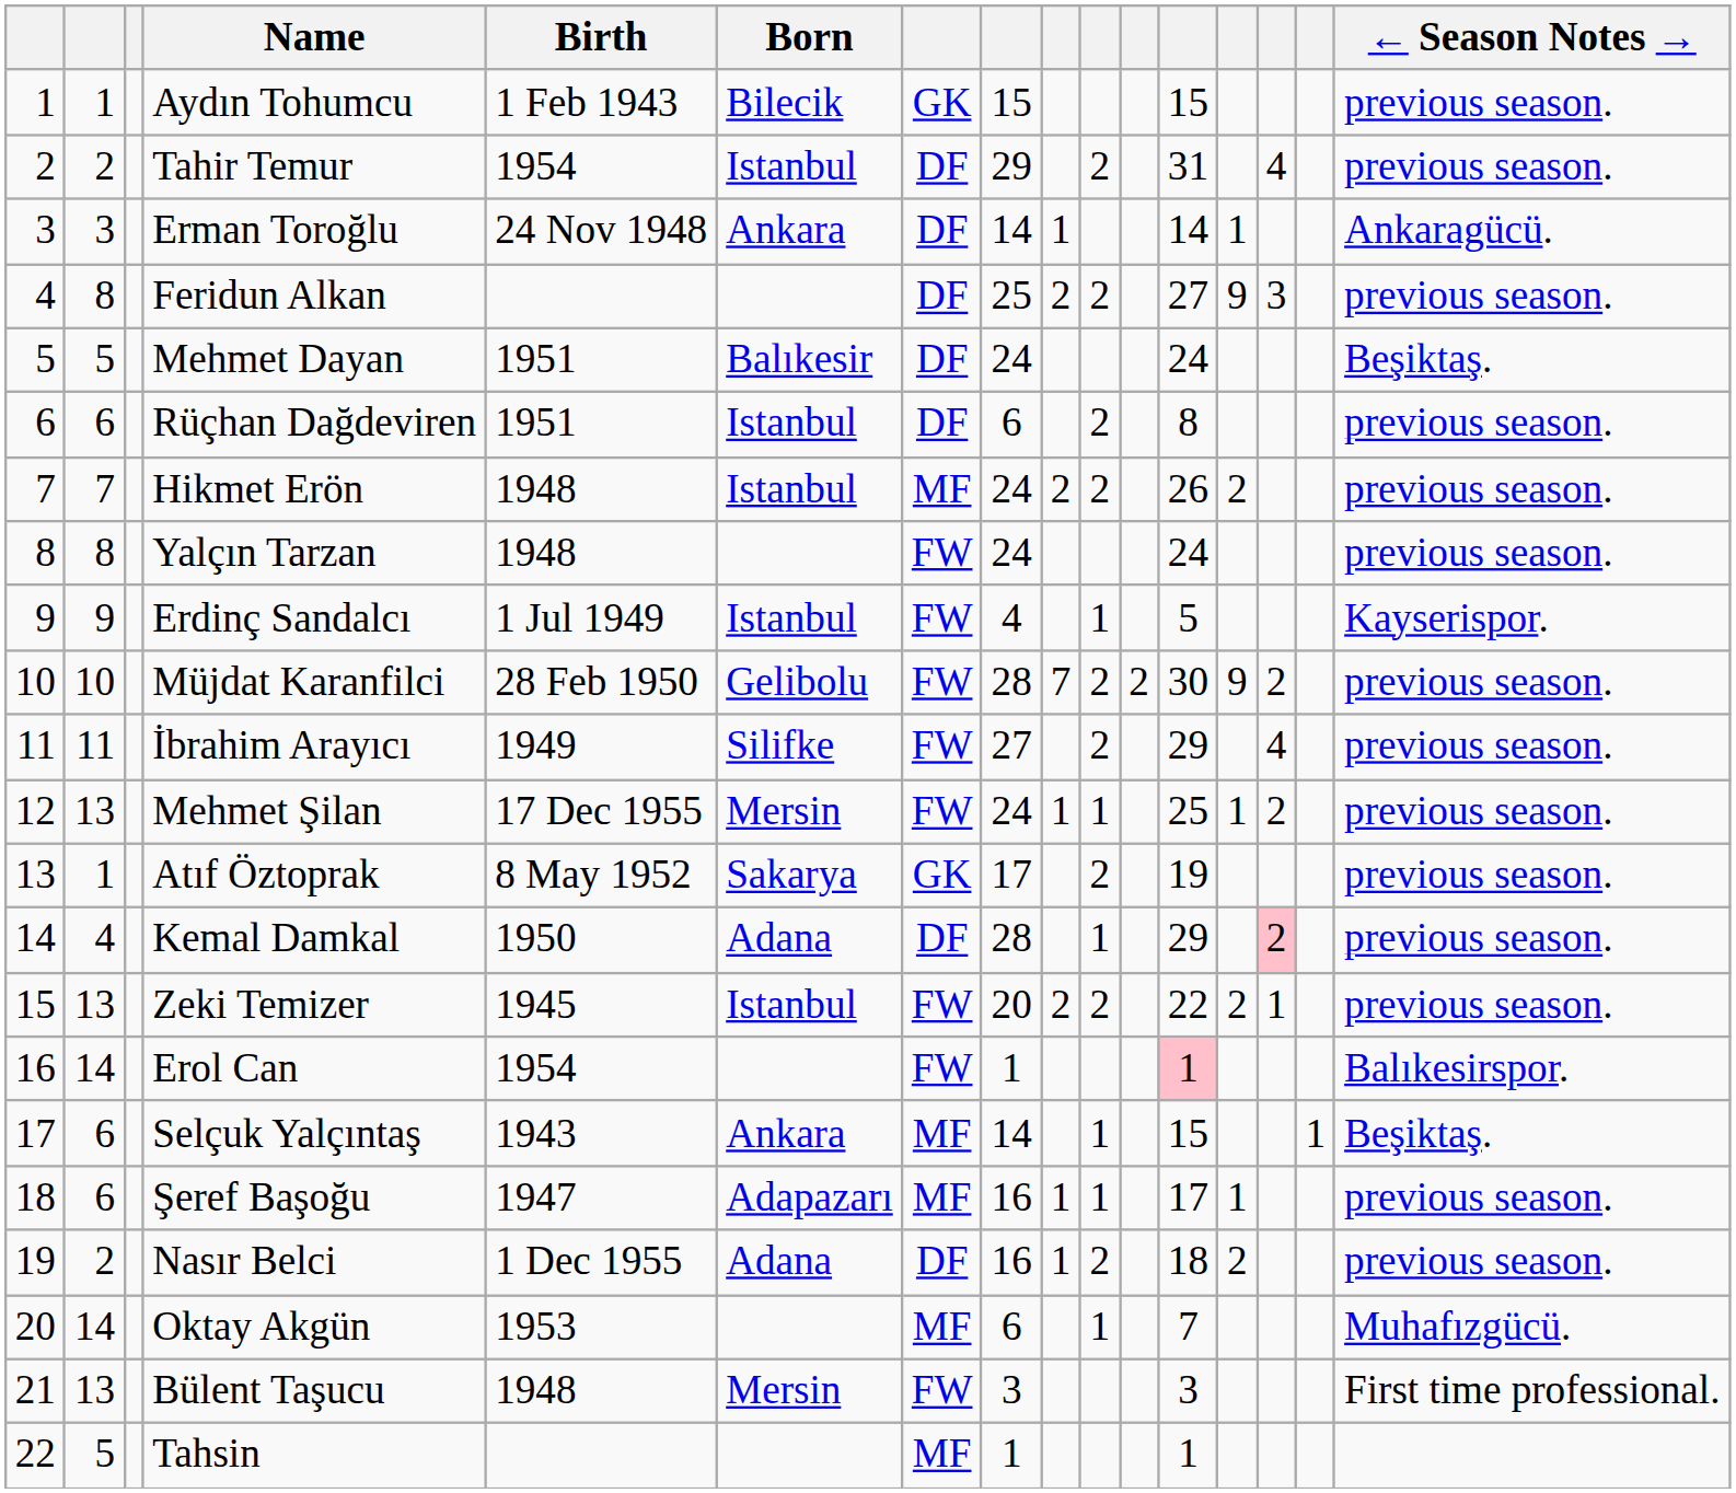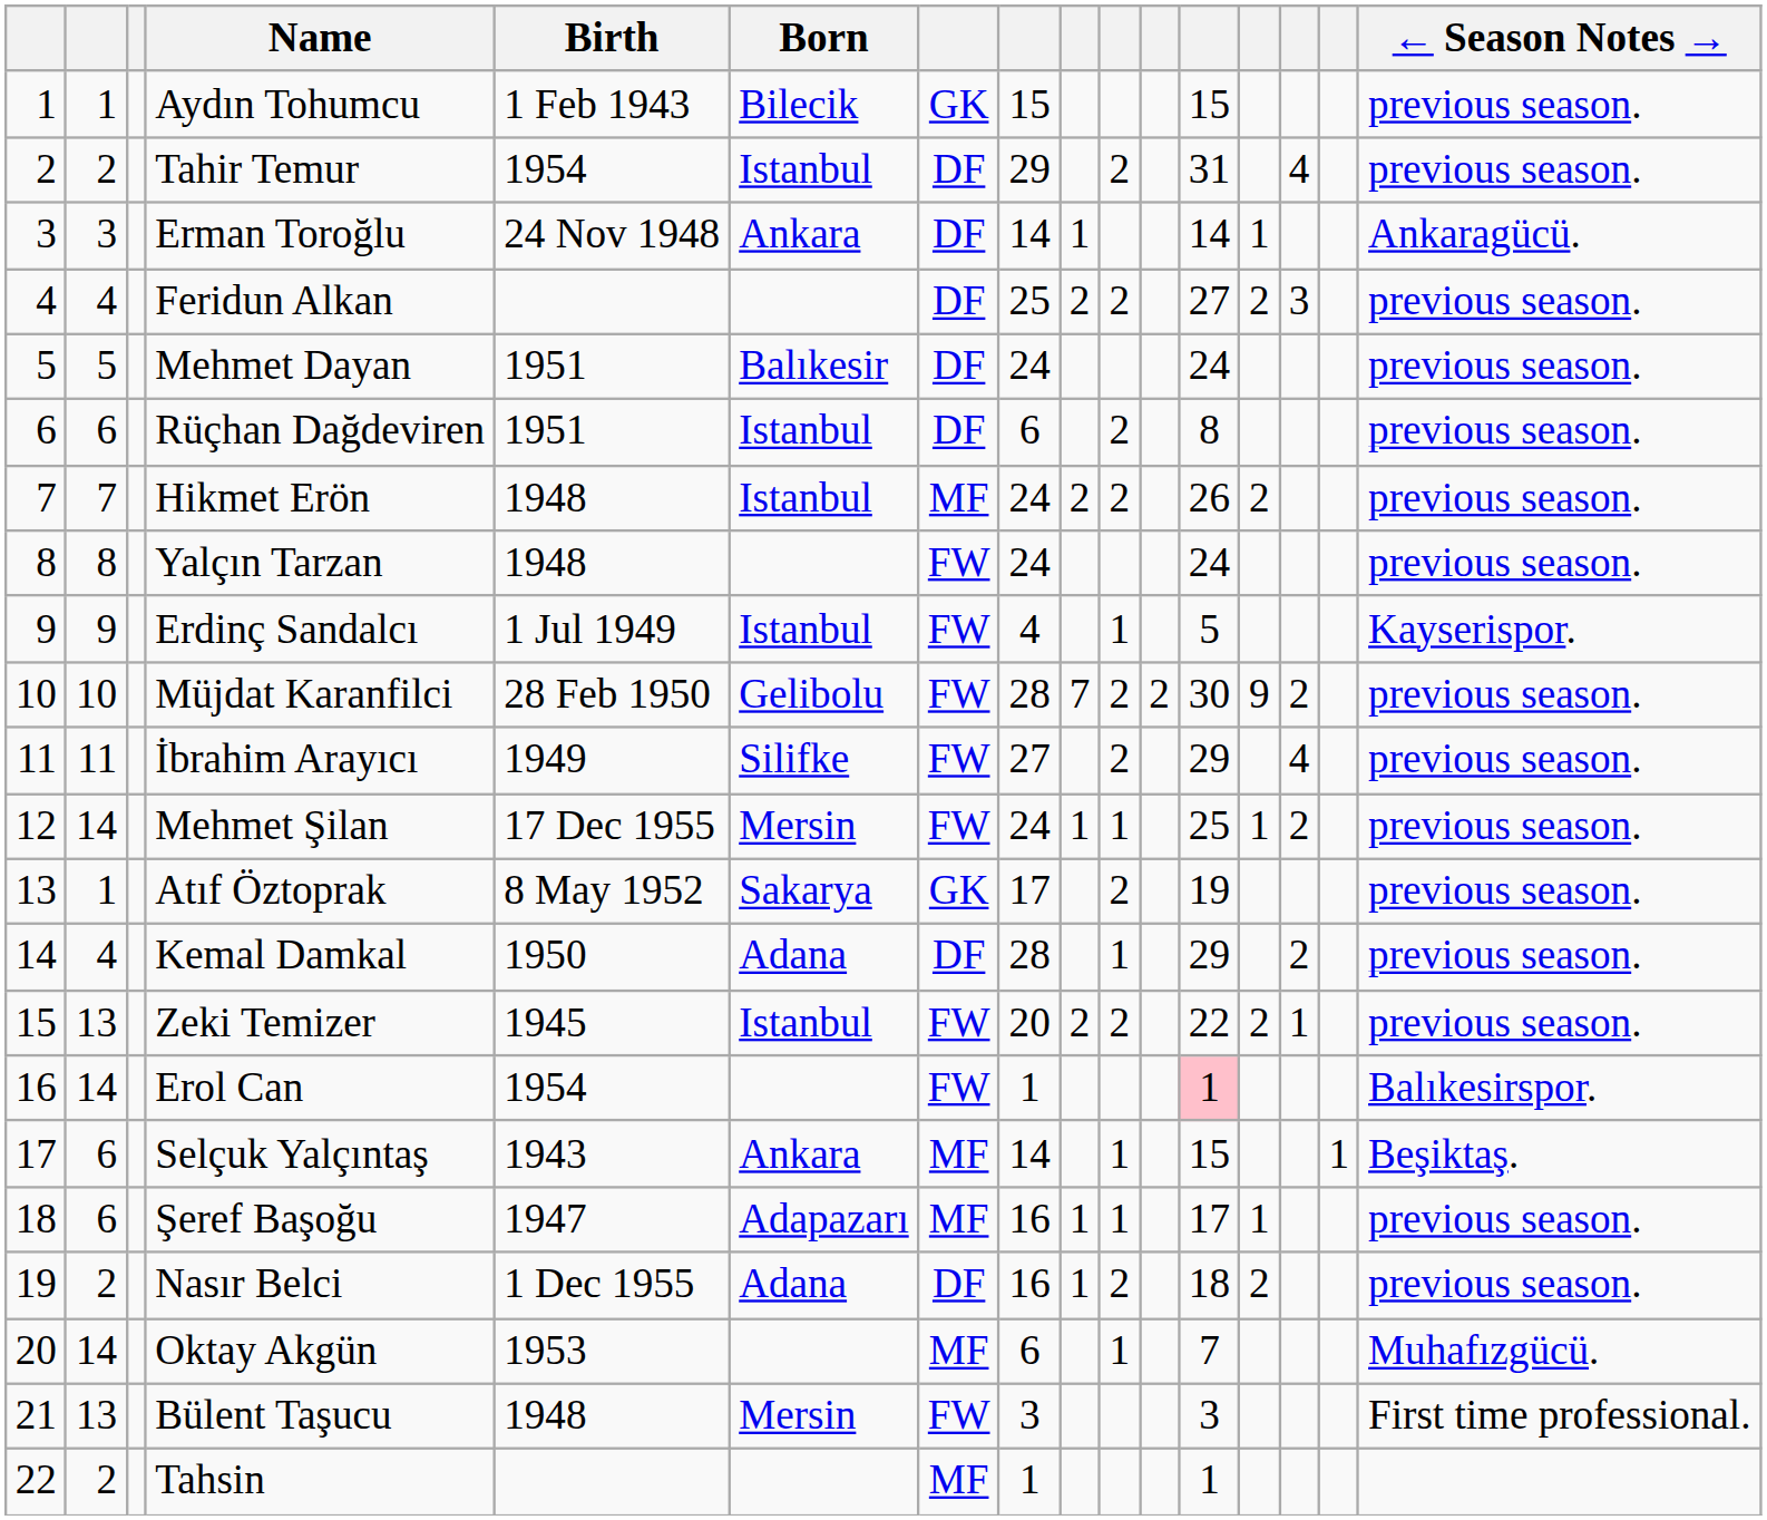Feridun Alkan | column 2: 8 -> 4
Feridun Alkan | column 13: 9 -> 2
Mehmet Dayan | ← Season Notes →: Beşiktaş. -> previous season.
Mehmet Şilan | column 2: 13 -> 14
Kemal Damkal | column 14: pink background -> no background
Tahsin | column 2: 5 -> 2
